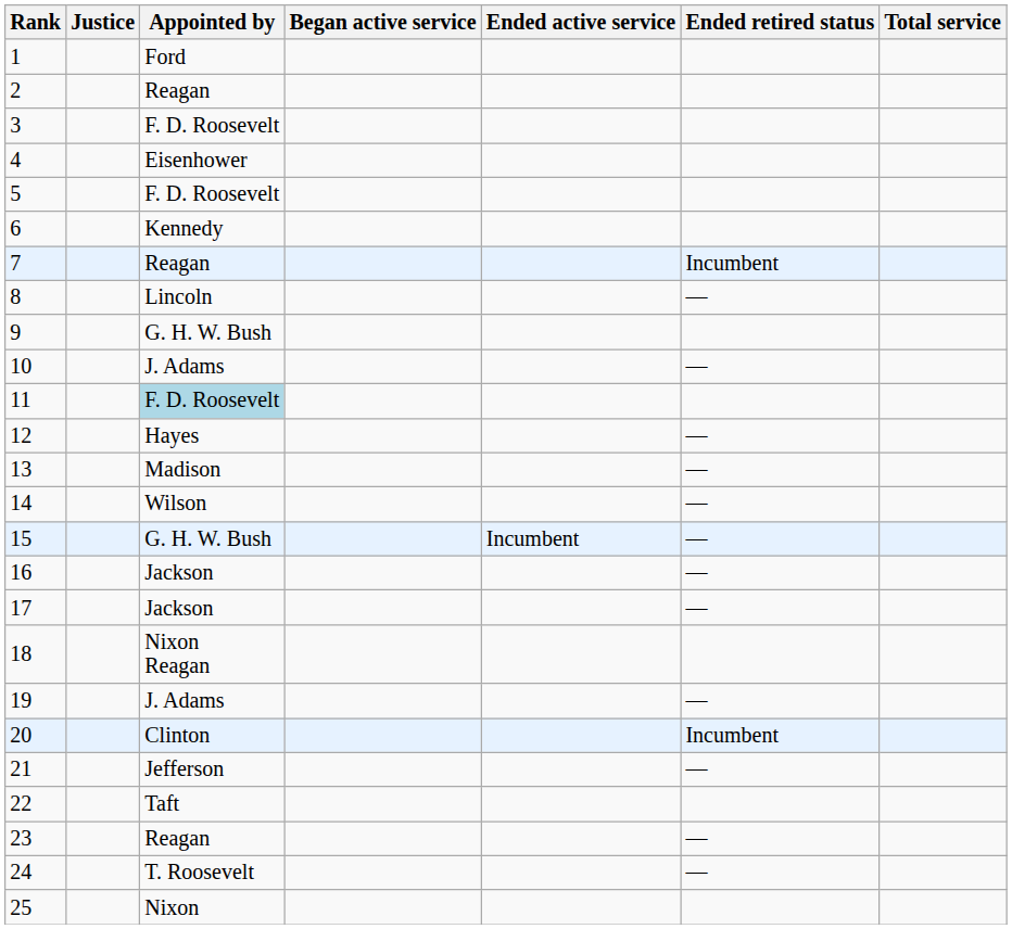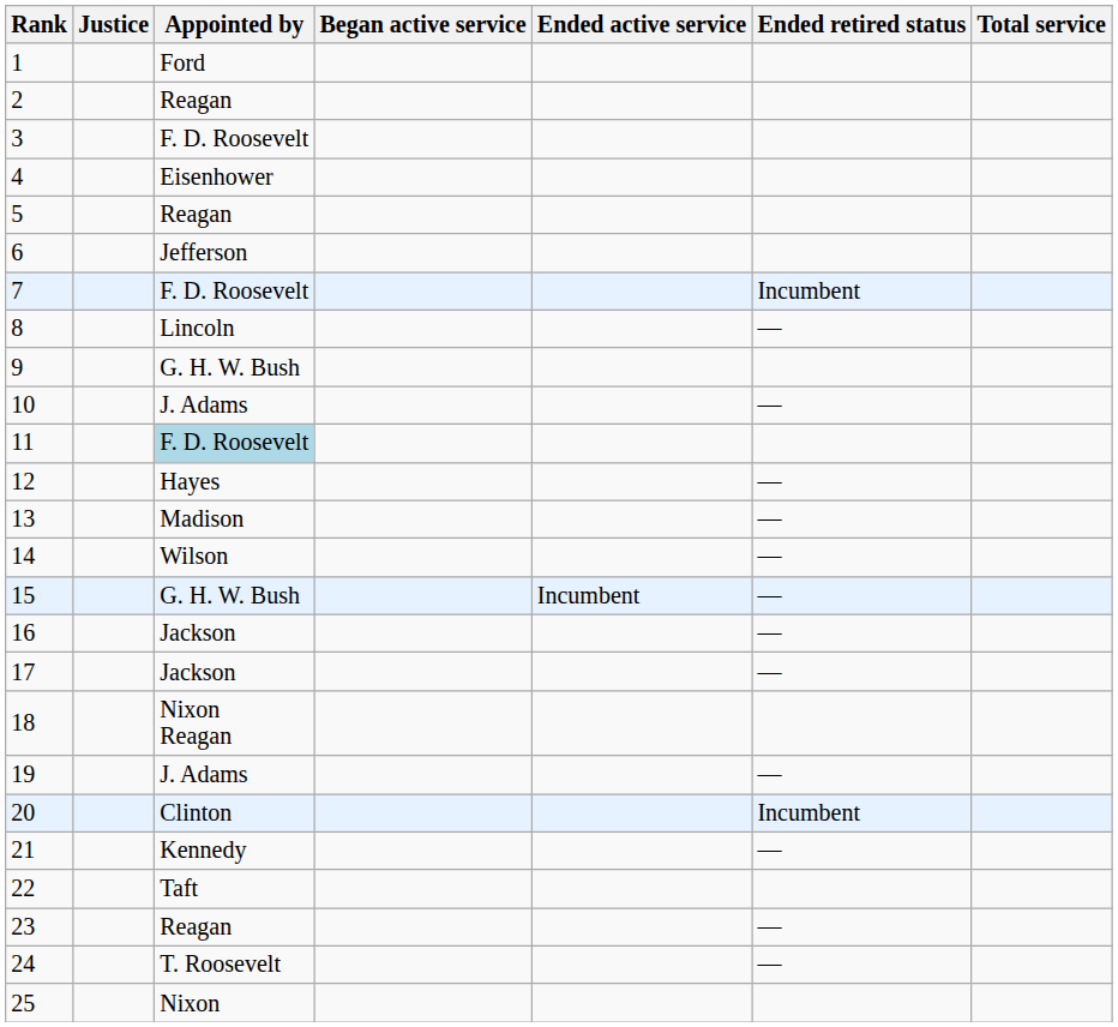5 | Appointed by: F. D. Roosevelt -> Reagan
6 | Appointed by: Kennedy -> Jefferson
7 | Appointed by: Reagan -> F. D. Roosevelt
21 | Appointed by: Jefferson -> Kennedy
